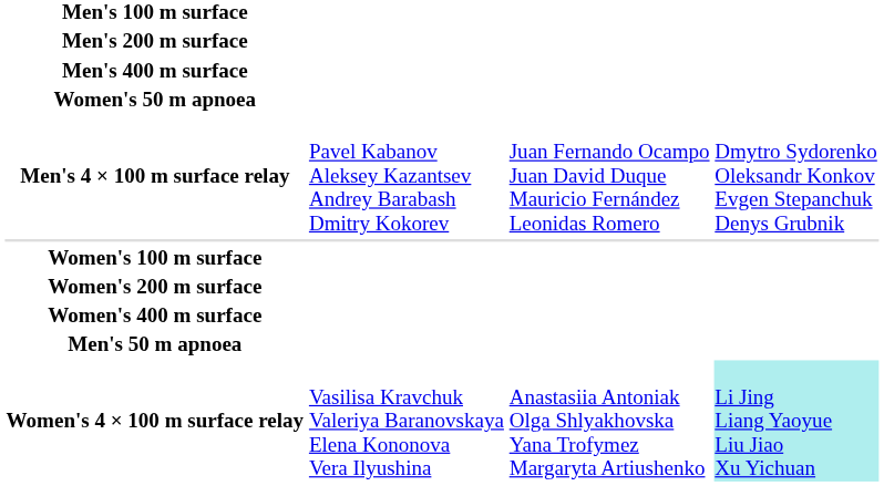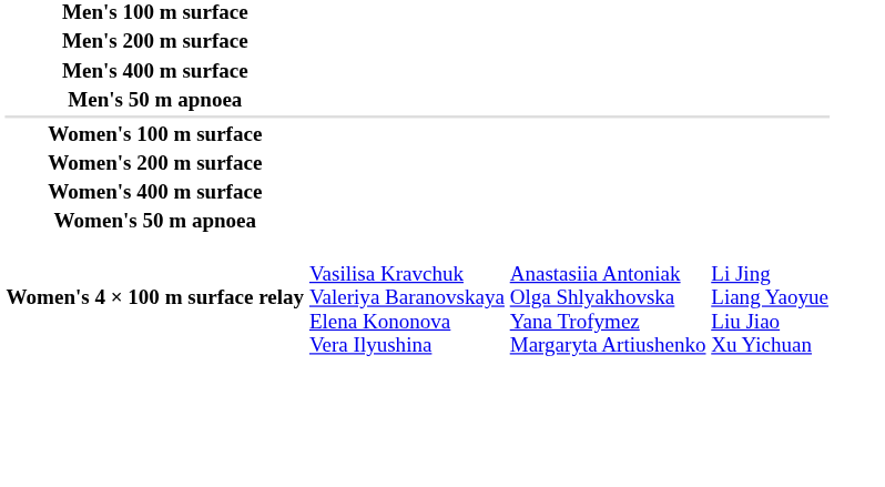rows swapped: Men's 50 m apnoea <-> Women's 50 m apnoea
- row: Men's 4 × 100 m surface relay | Pavel Kabanov Aleksey Kazantsev Andrey Barabash Dmitry Kokorev | Juan Fernando Ocampo Juan David Duque Mauricio Fernández Leonidas Romero | Dmytro Sydorenko Oleksandr Konkov Evgen Stepanchuk Denys Grubnik
Women's 4 × 100 m surface relay | column 4: paleturquoise background -> no background
